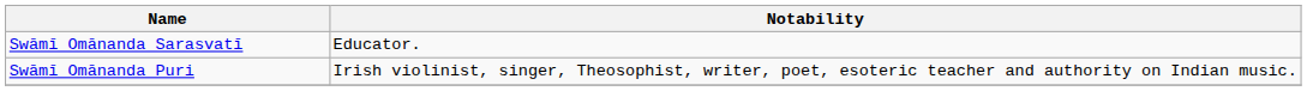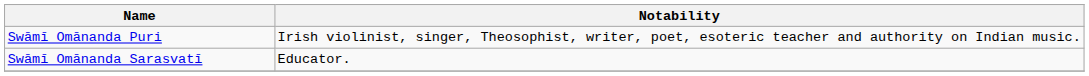rows swapped: Swāmī Omānanda Puri <-> Swāmī Omānanda Sarasvatī
